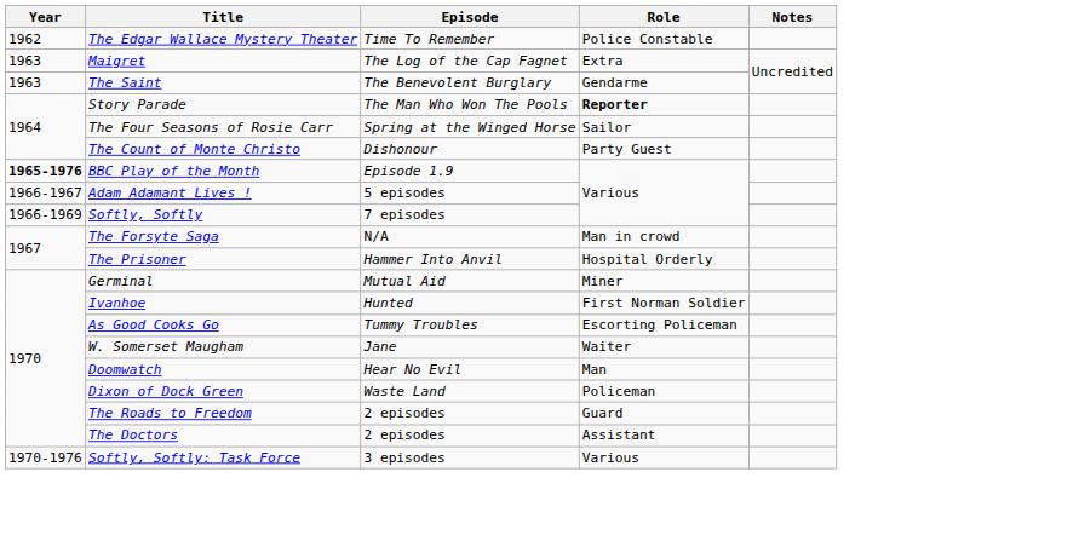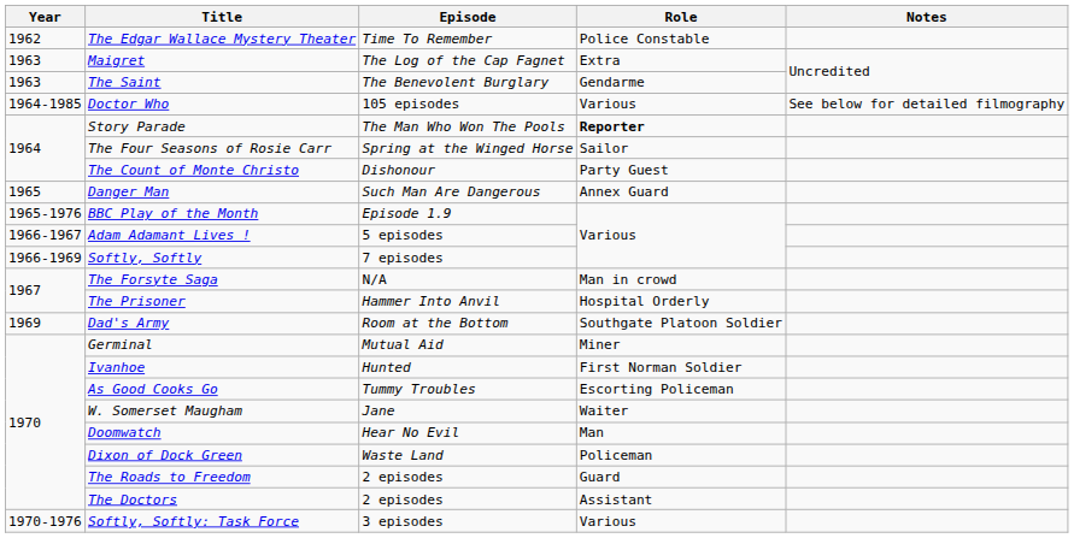+ row: 1964-1985 | Doctor Who | 105 episodes | Various | See below for detailed filmography
+ row: 1965 | Danger Man | Such Man Are Dangerous | Annex Guard
BBC Play of the Month | Year: bold -> normal
+ row: 1969 | Dad's Army | Room at the Bottom | Southgate Platoon Soldier
